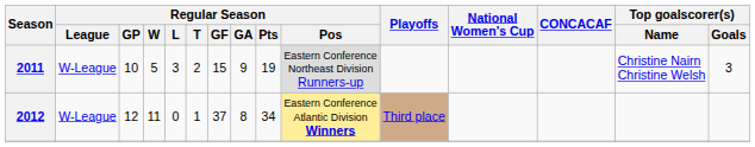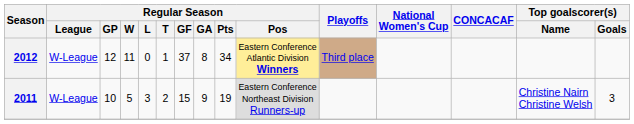rows swapped: 2011 <-> 2012
